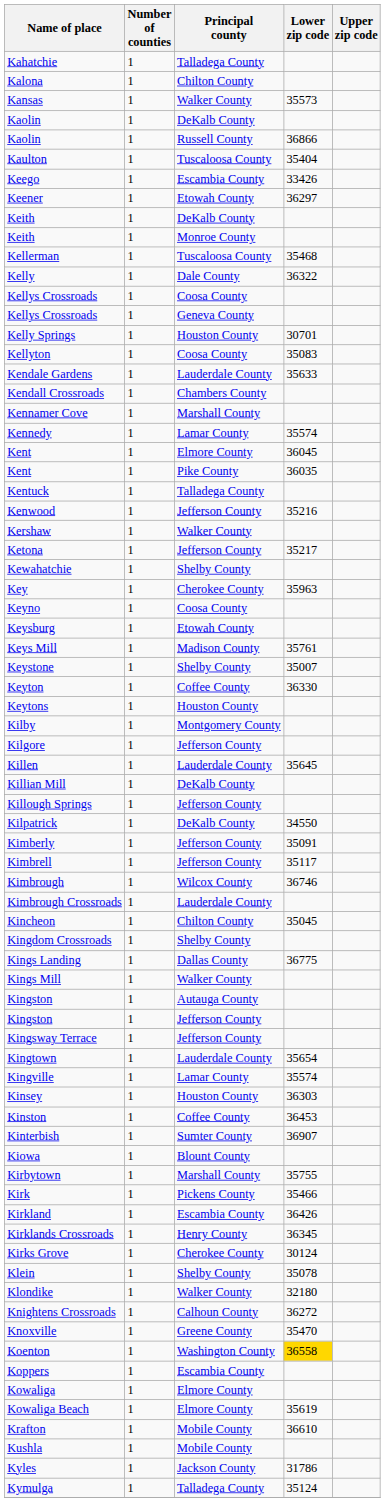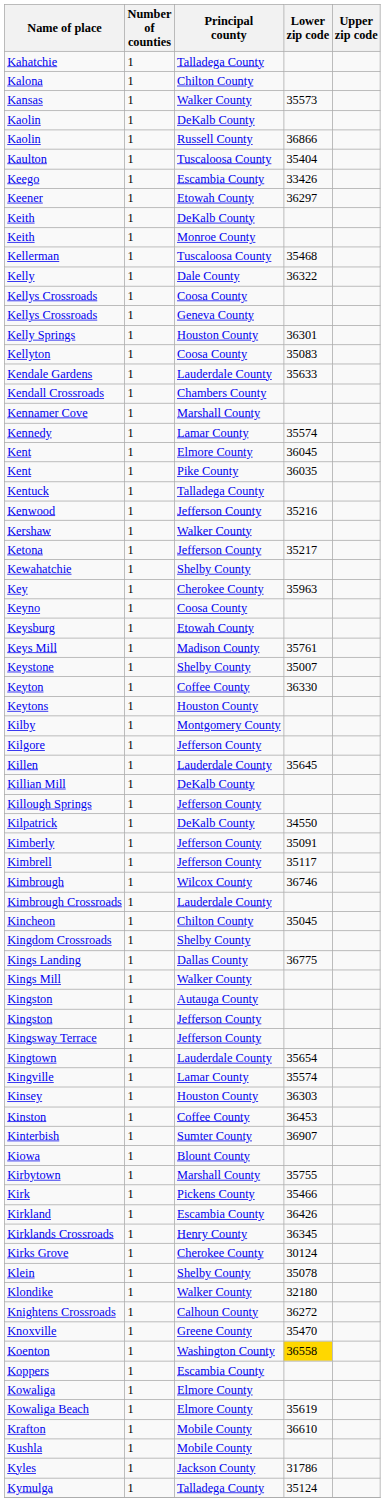Kelly Springs | Lower zip code: 30701 -> 36301
